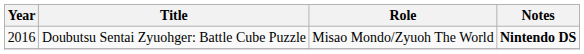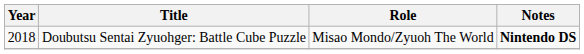Doubutsu Sentai Zyuohger: Battle Cube Puzzle | Year: 2016 -> 2018
